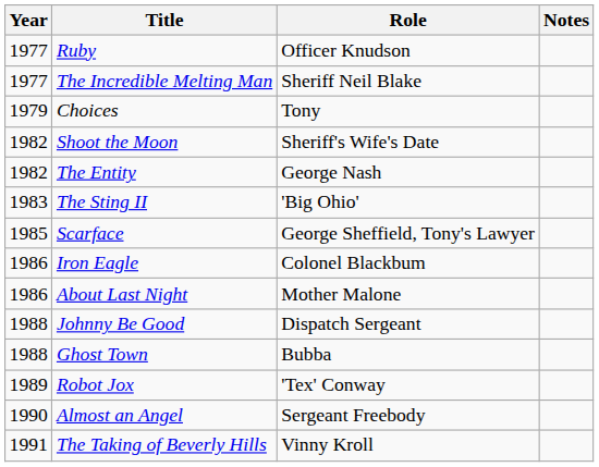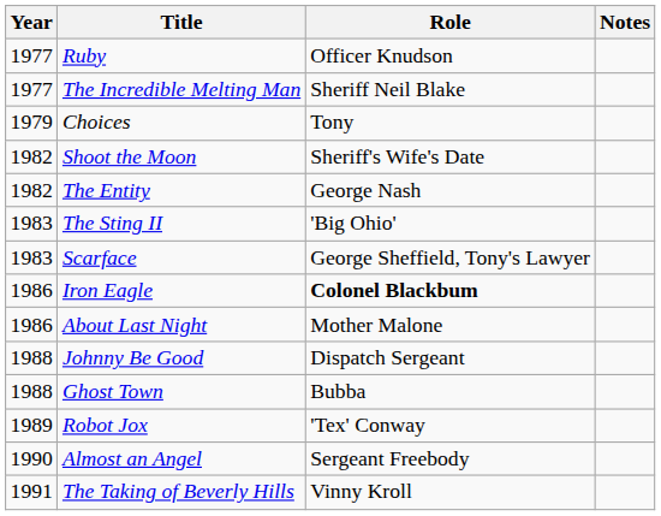Scarface | Year: 1985 -> 1983
Iron Eagle | Role: normal -> bold
